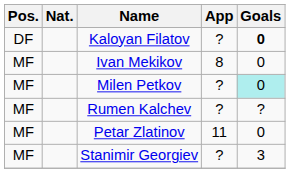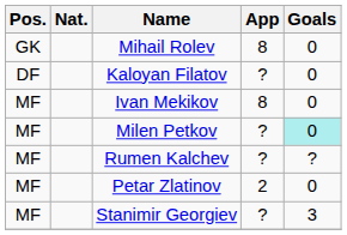+ row: GK | Mihail Rolev | 8 | 0
Kaloyan Filatov | Goals: bold -> normal
Petar Zlatinov | App: 11 -> 2
